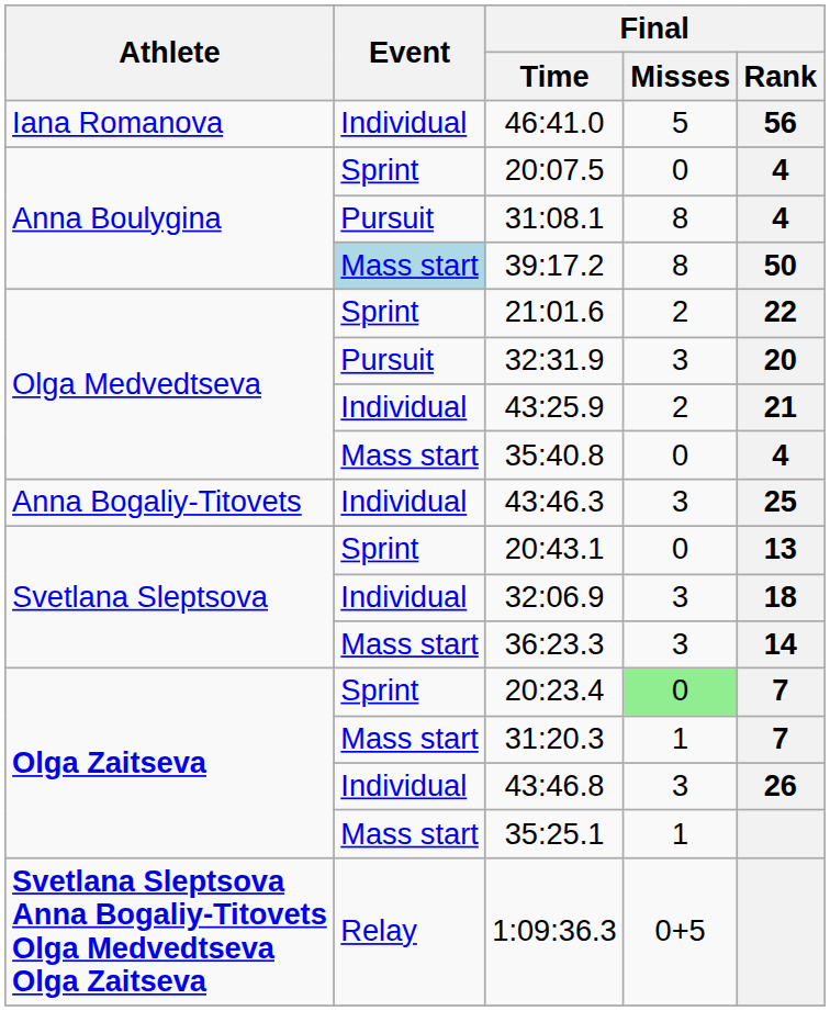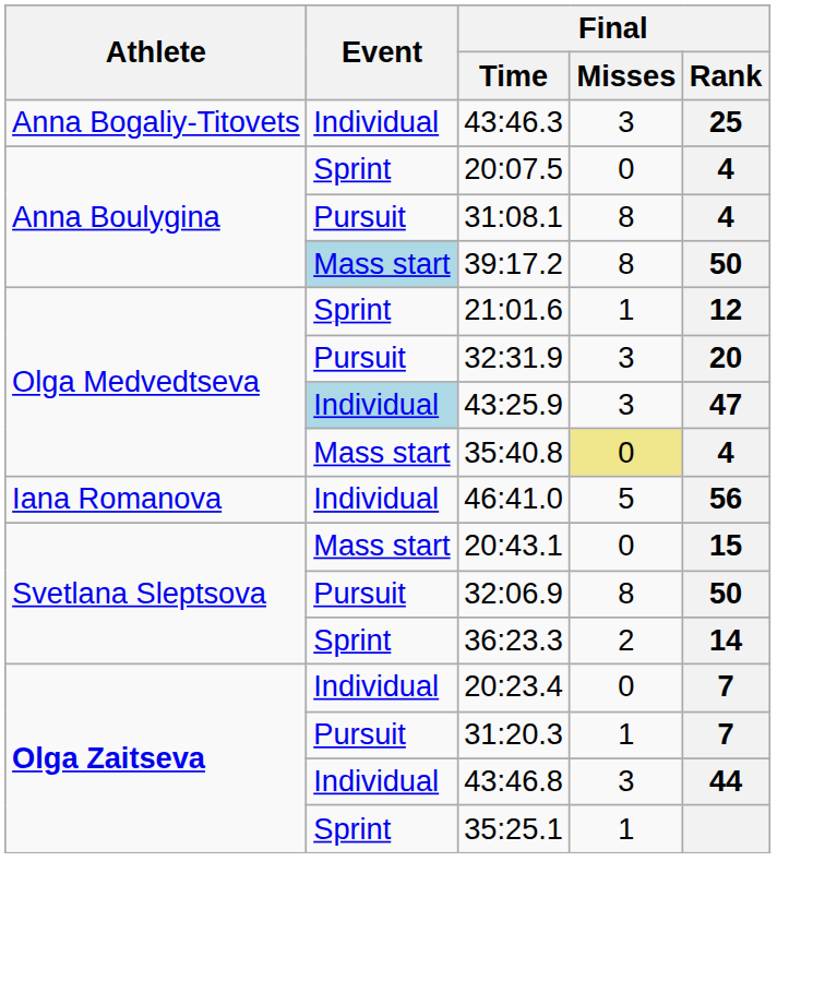rows swapped: 43:46.3 <-> 46:41.0
21:01.6 | Final / Misses: 2 -> 1
21:01.6 | Final / Rank: 22 -> 12
43:25.9 | Event: no background -> lightblue background
43:25.9 | Final / Misses: 2 -> 3
43:25.9 | Final / Rank: 21 -> 47
35:40.8 | Final / Misses: no background -> khaki background
20:43.1 | Event: Sprint -> Mass start
20:43.1 | Final / Rank: 13 -> 15
32:06.9 | Event: Individual -> Pursuit
32:06.9 | Final / Misses: 3 -> 8
32:06.9 | Final / Rank: 18 -> 50
36:23.3 | Event: Mass start -> Sprint
36:23.3 | Final / Misses: 3 -> 2
20:23.4 | Event: Sprint -> Individual
20:23.4 | Final / Misses: lightgreen background -> no background
31:20.3 | Event: Mass start -> Pursuit
43:46.8 | Final / Rank: 26 -> 44
35:25.1 | Event: Mass start -> Sprint
- row: Svetlana Sleptsova Anna Bogaliy-Titovets Olga Medvedtseva Olga Zaitseva | Relay | 1:09:36.3 | 0+5
